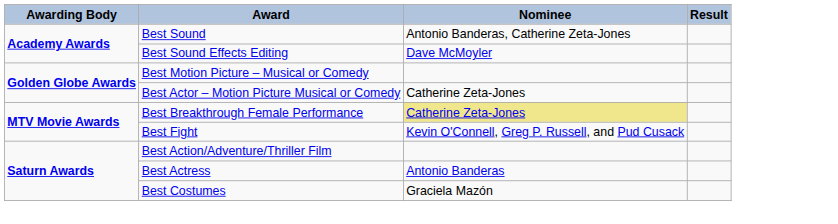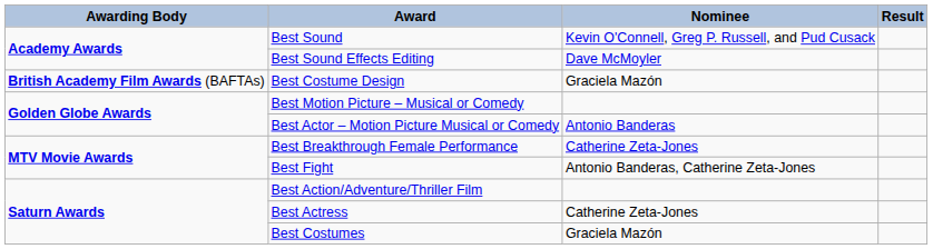Best Sound | Nominee: Antonio Banderas, Catherine Zeta-Jones -> Kevin O'Connell, Greg P. Russell, and Pud Cusack
+ row: British Academy Film Awards (BAFTAs) | Best Costume Design | Graciela Mazón
Best Actor – Motion Picture Musical or Comedy | Nominee: Catherine Zeta-Jones -> Antonio Banderas
Best Breakthrough Female Performance | Nominee: khaki background -> no background
Best Fight | Nominee: Kevin O'Connell, Greg P. Russell, and Pud Cusack -> Antonio Banderas, Catherine Zeta-Jones
Best Actress | Nominee: Antonio Banderas -> Catherine Zeta-Jones
